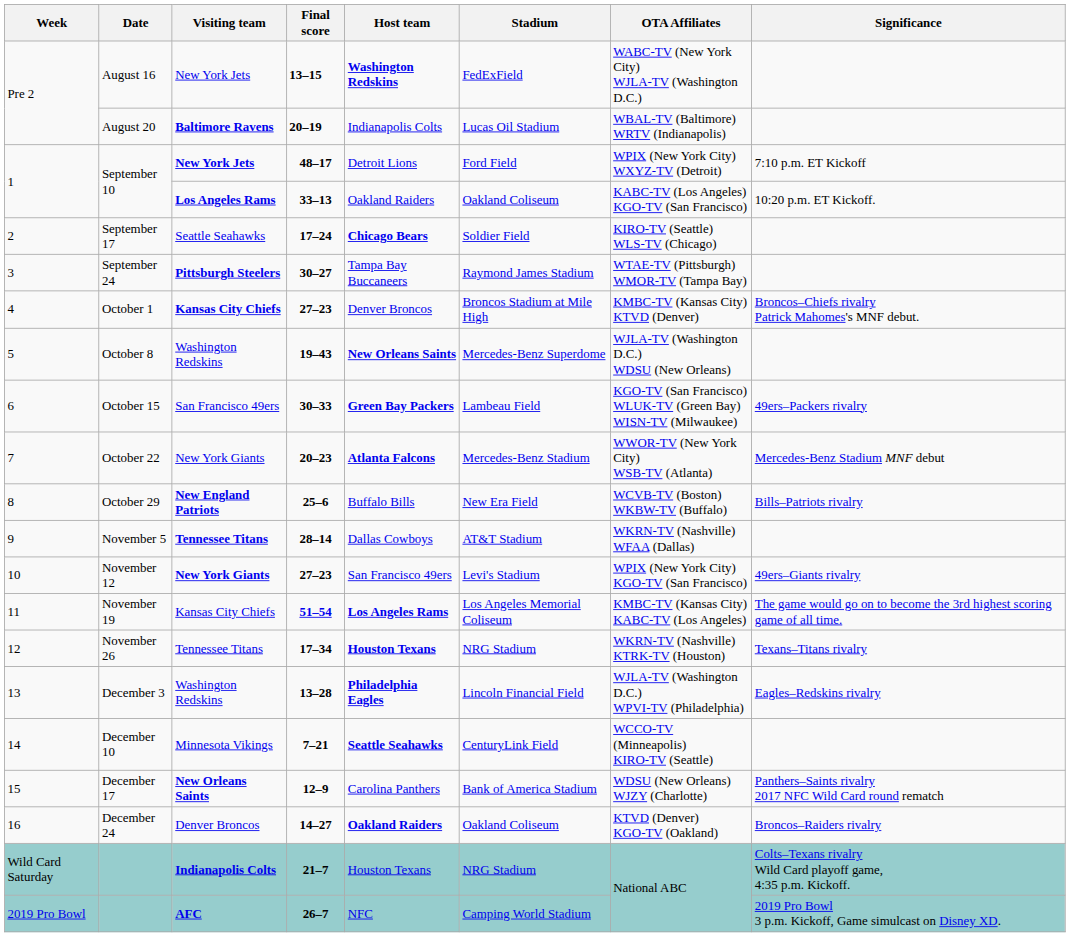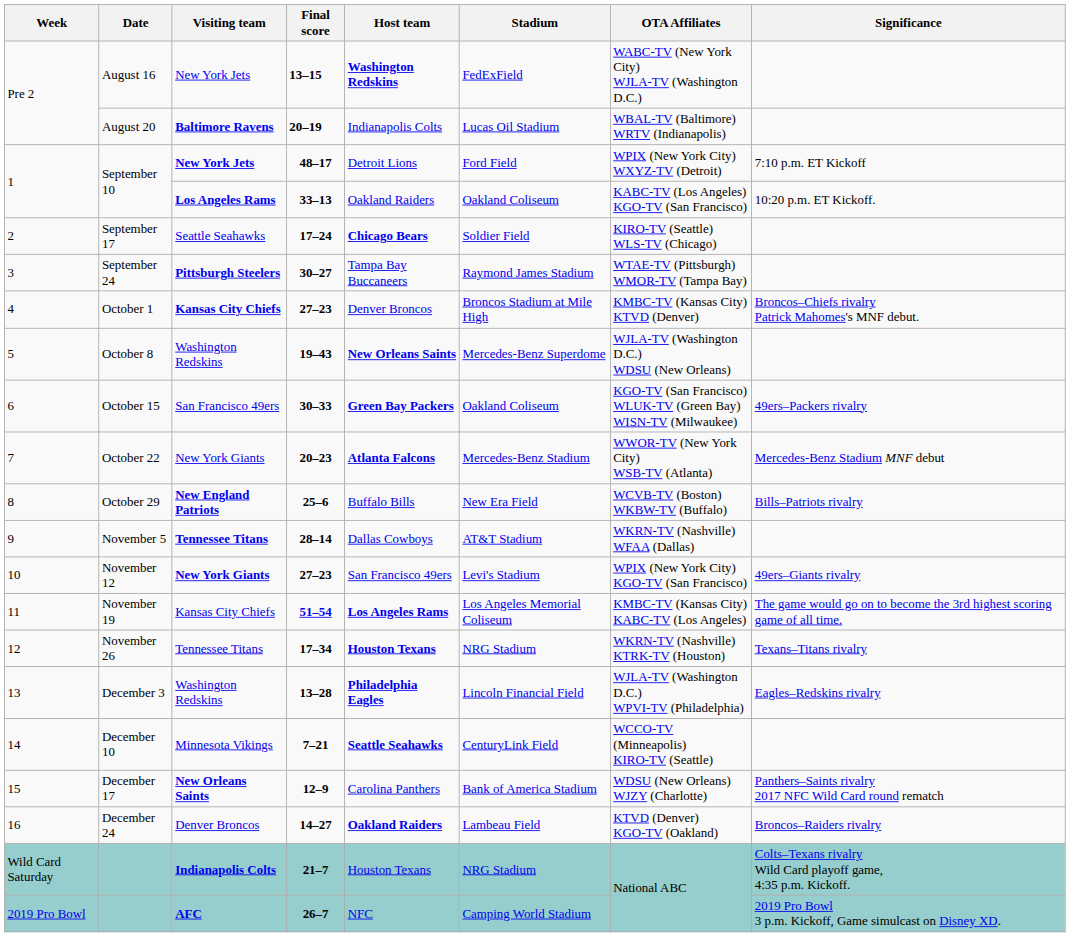October 15 | Stadium: Lambeau Field -> Oakland Coliseum
December 24 | Stadium: Oakland Coliseum -> Lambeau Field
